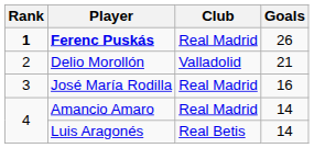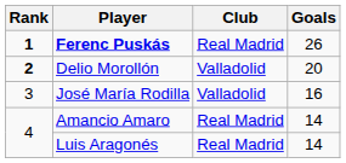Delio Morollón | Rank: normal -> bold
Delio Morollón | Goals: 21 -> 20
José María Rodilla | Club: Real Madrid -> Valladolid
Luis Aragonés | Club: Real Betis -> Real Madrid
